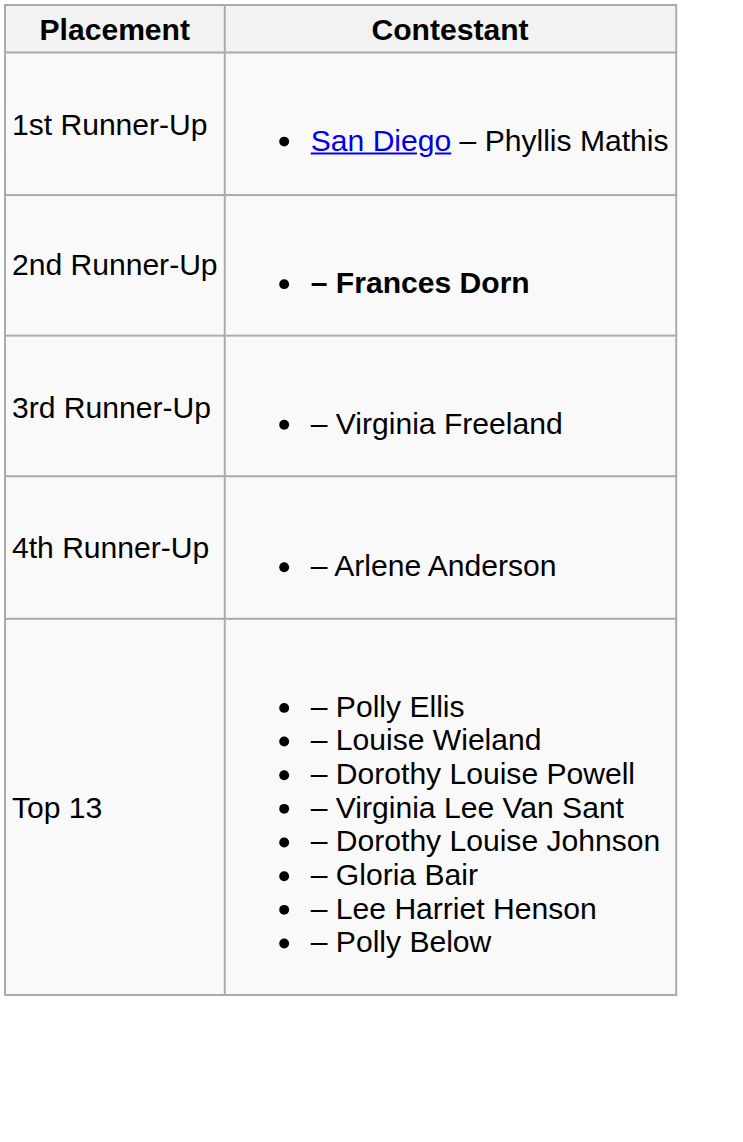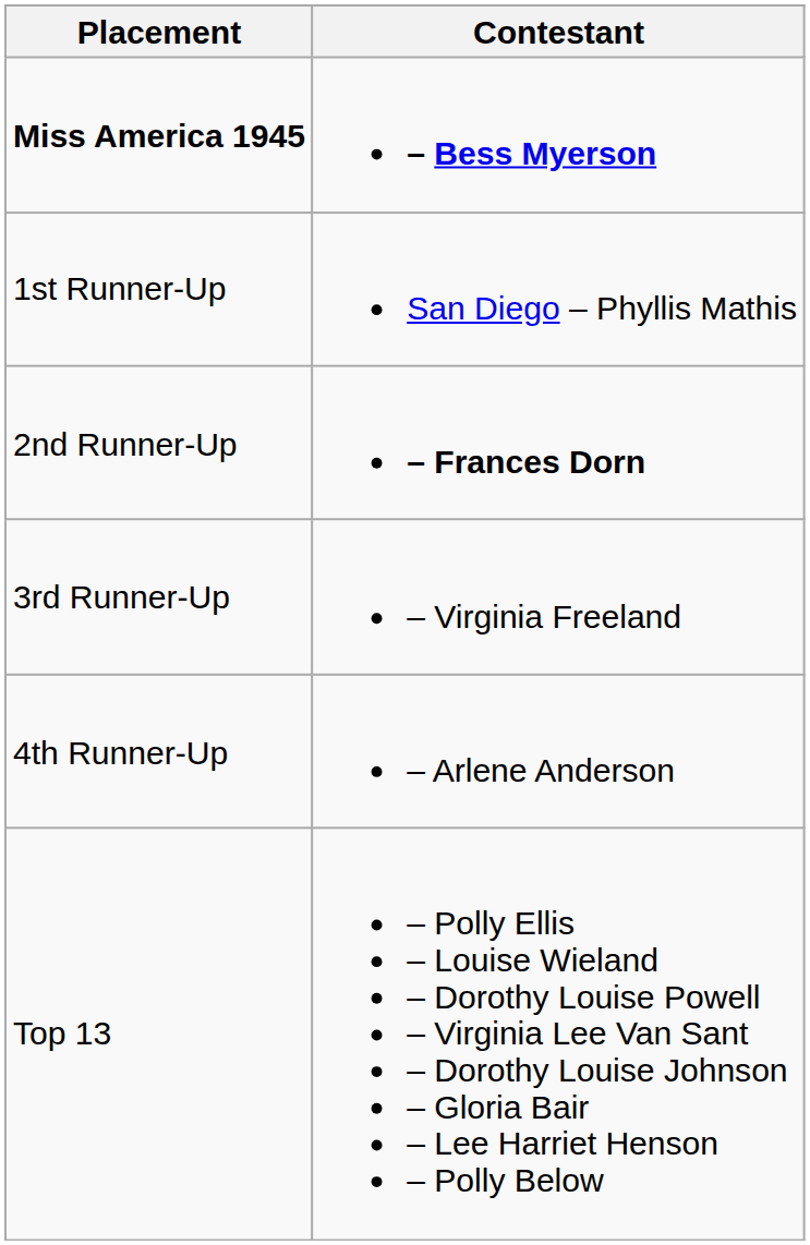+ row: Miss America 1945 | – Bess Myerson
